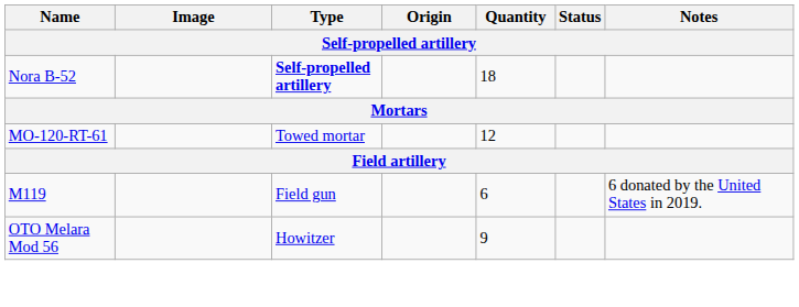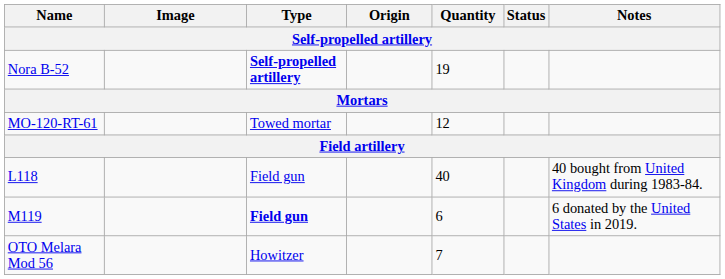Nora B-52 | Quantity: 18 -> 19
+ row: L118 | Field gun | 40 | 40 bought from United Kingdom during 1983-84.
M119 | Type: normal -> bold
OTO Melara Mod 56 | Quantity: 9 -> 7
